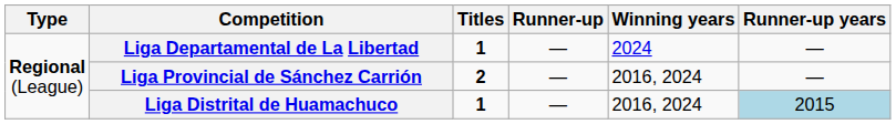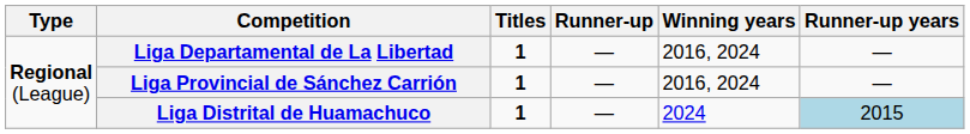Liga Departamental de La Libertad | Winning years: 2024 -> 2016, 2024
Liga Provincial de Sánchez Carrión | Titles: 2 -> 1
Liga Distrital de Huamachuco | Winning years: 2016, 2024 -> 2024
